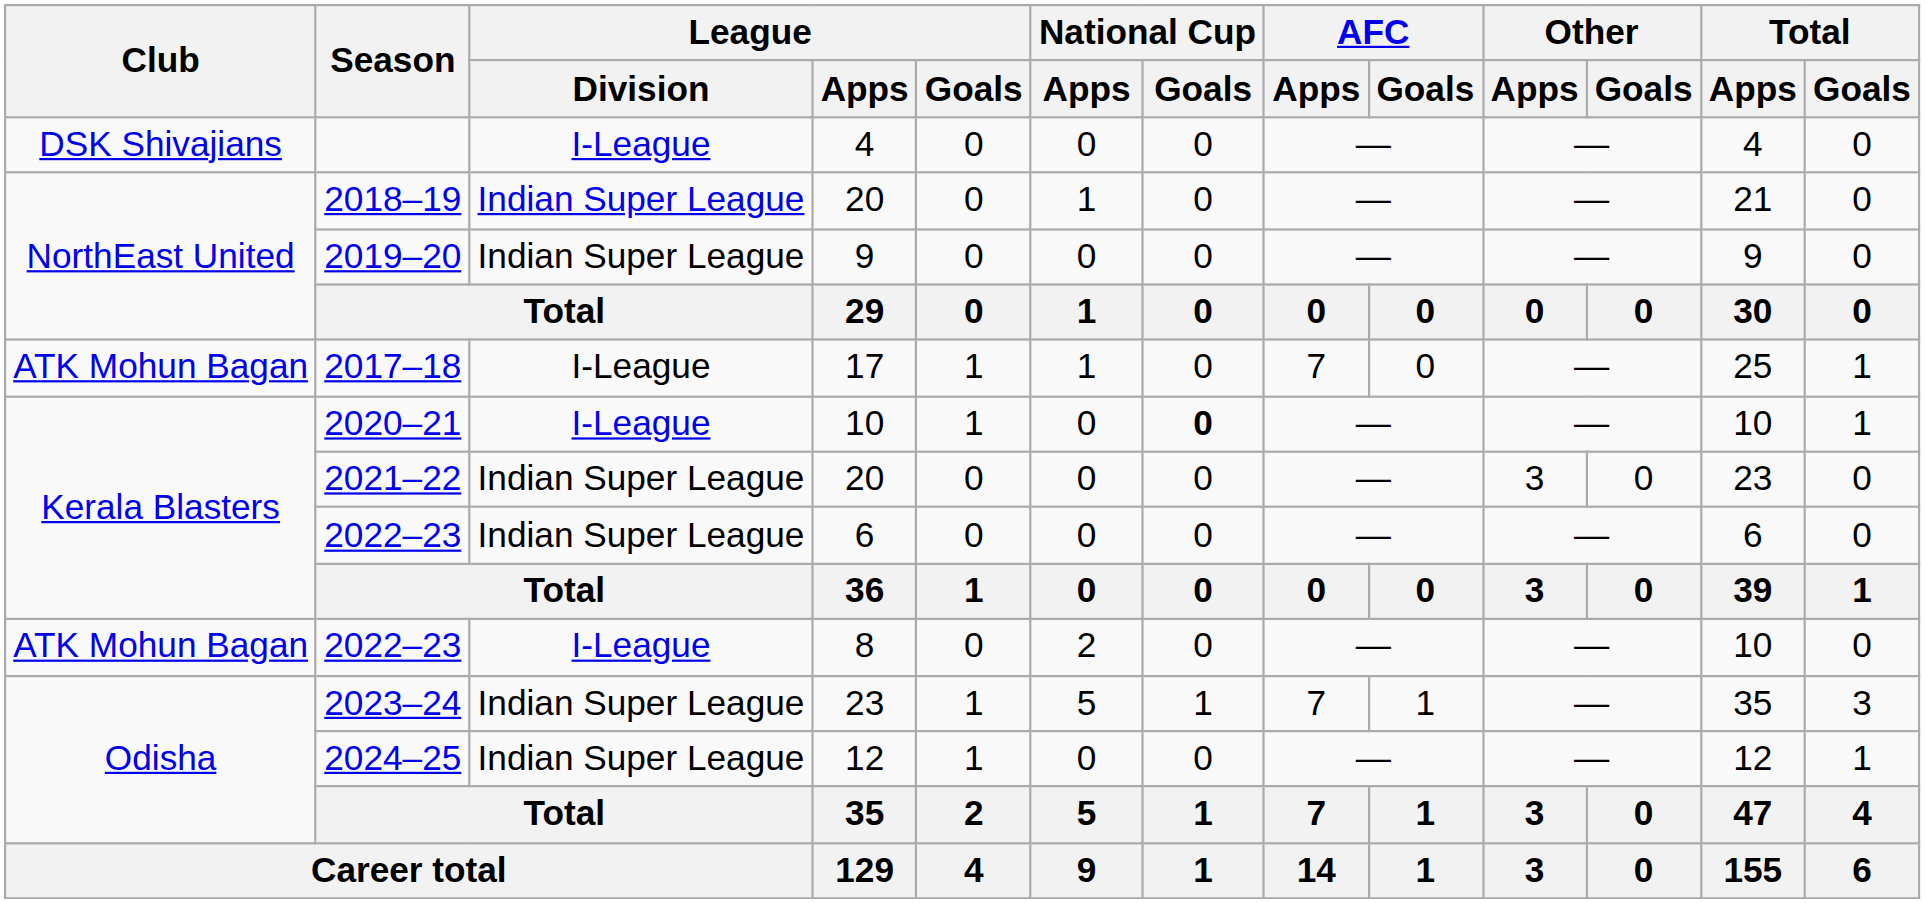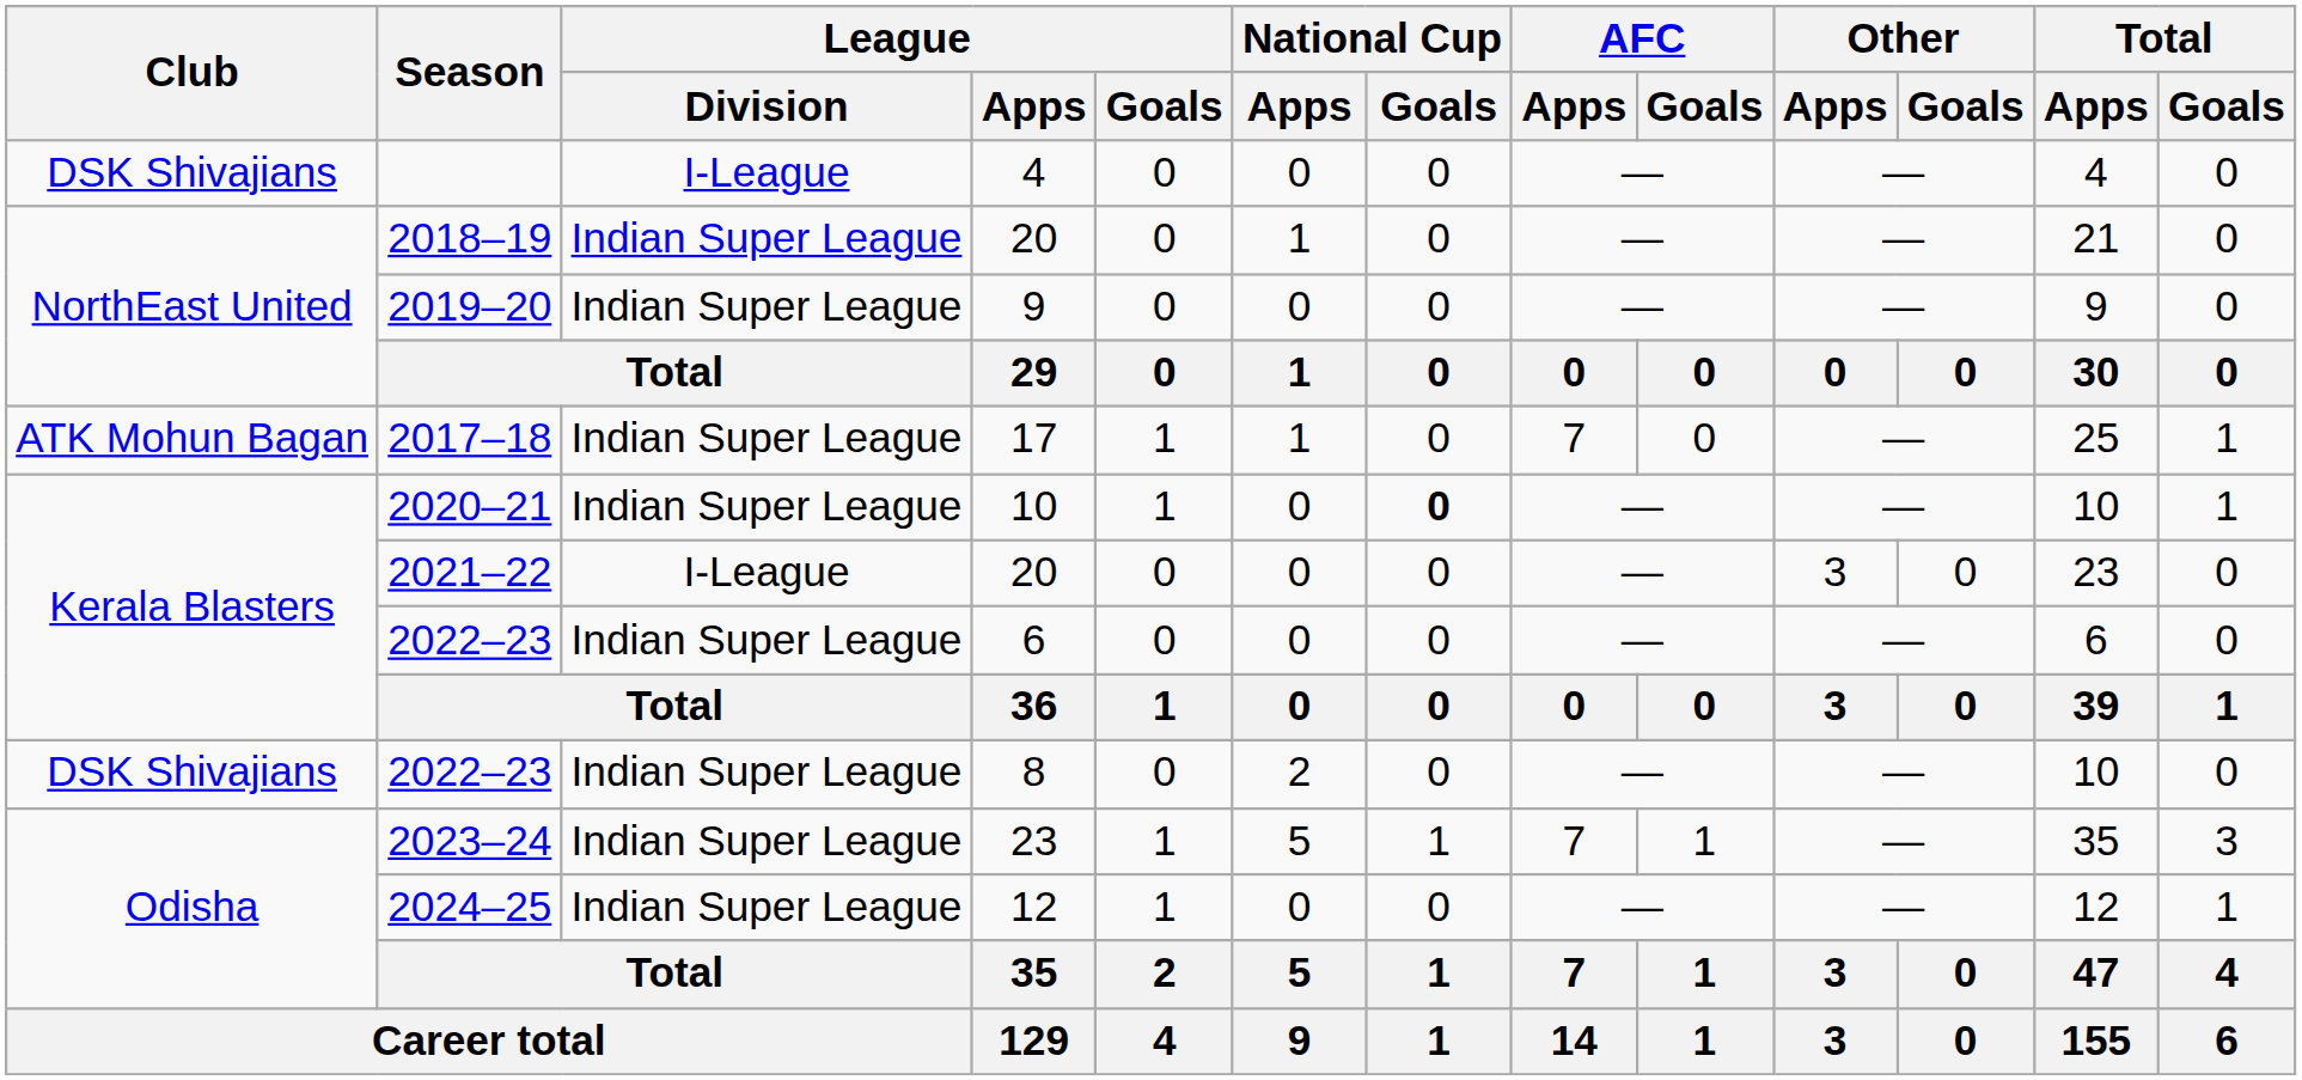2017–18 | League / Division: I-League -> Indian Super League
2020–21 | League / Division: I-League -> Indian Super League
2021–22 | League / Division: Indian Super League -> I-League
2022–23 / 8 | Club: ATK Mohun Bagan -> DSK Shivajians
2022–23 / 8 | League / Division: I-League -> Indian Super League
